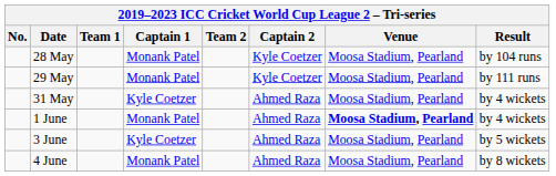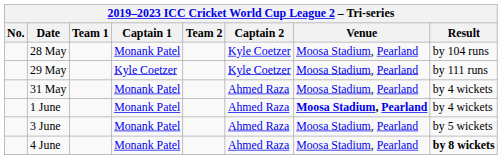29 May | Captain 1: Monank Patel -> Kyle Coetzer
31 May | Captain 1: Kyle Coetzer -> Monank Patel
3 June | Captain 1: Kyle Coetzer -> Monank Patel
4 June | Result: normal -> bold
